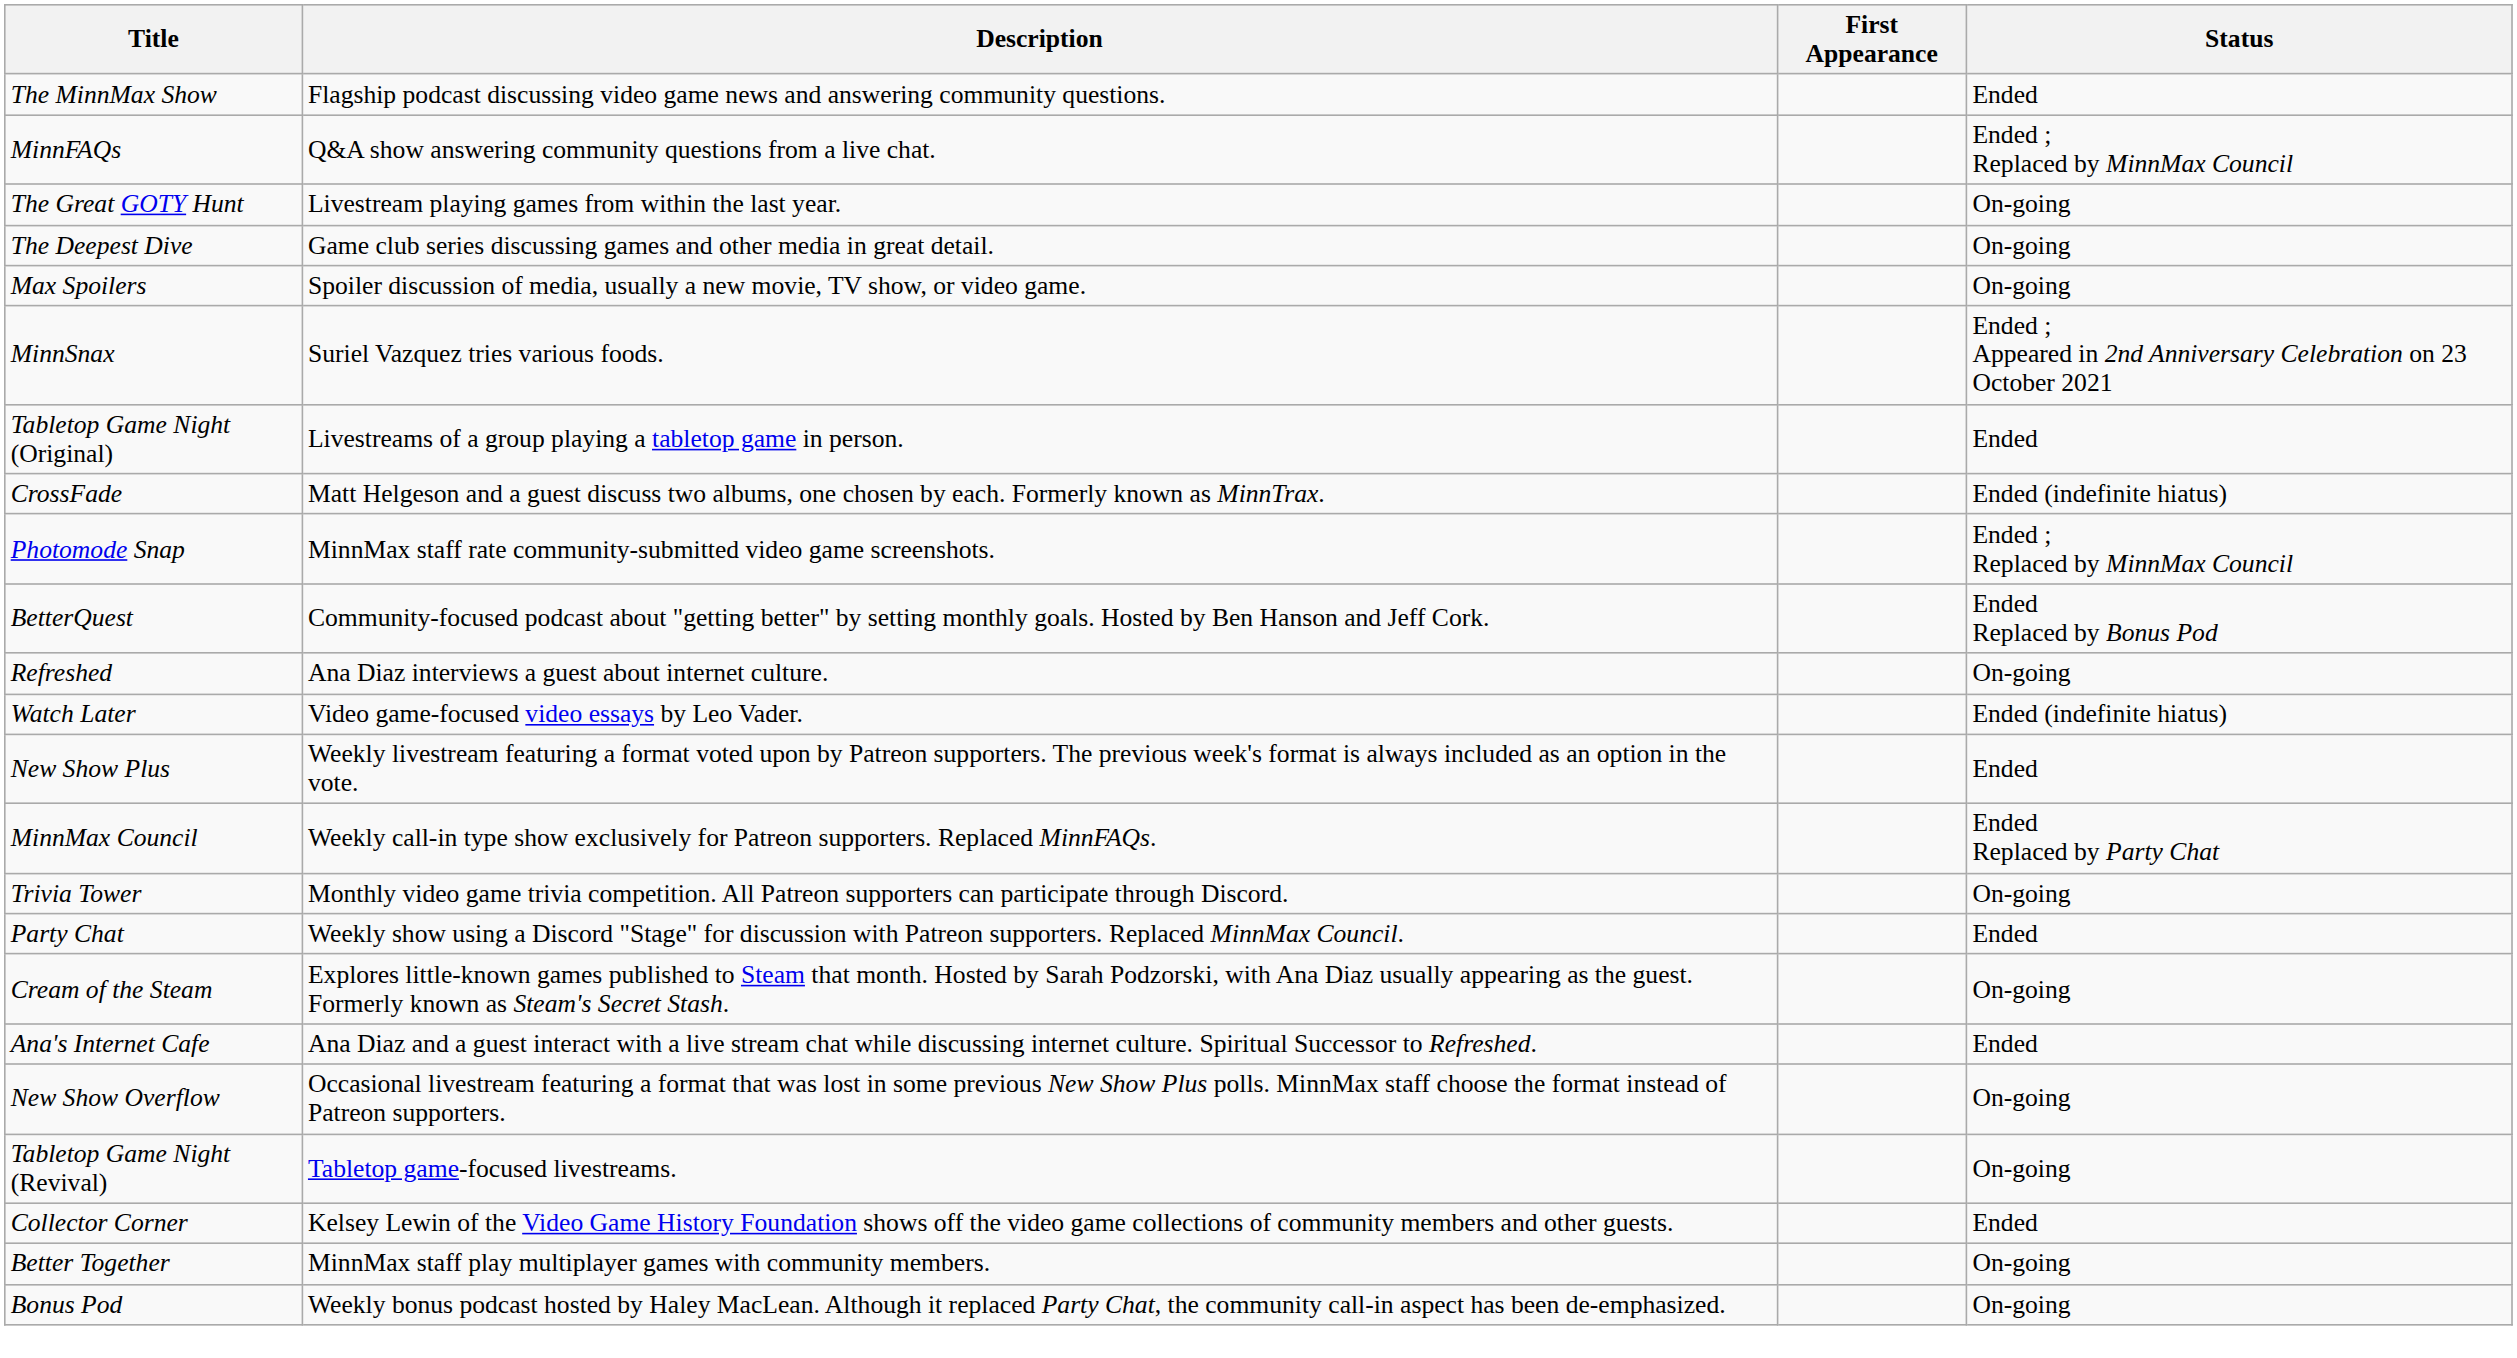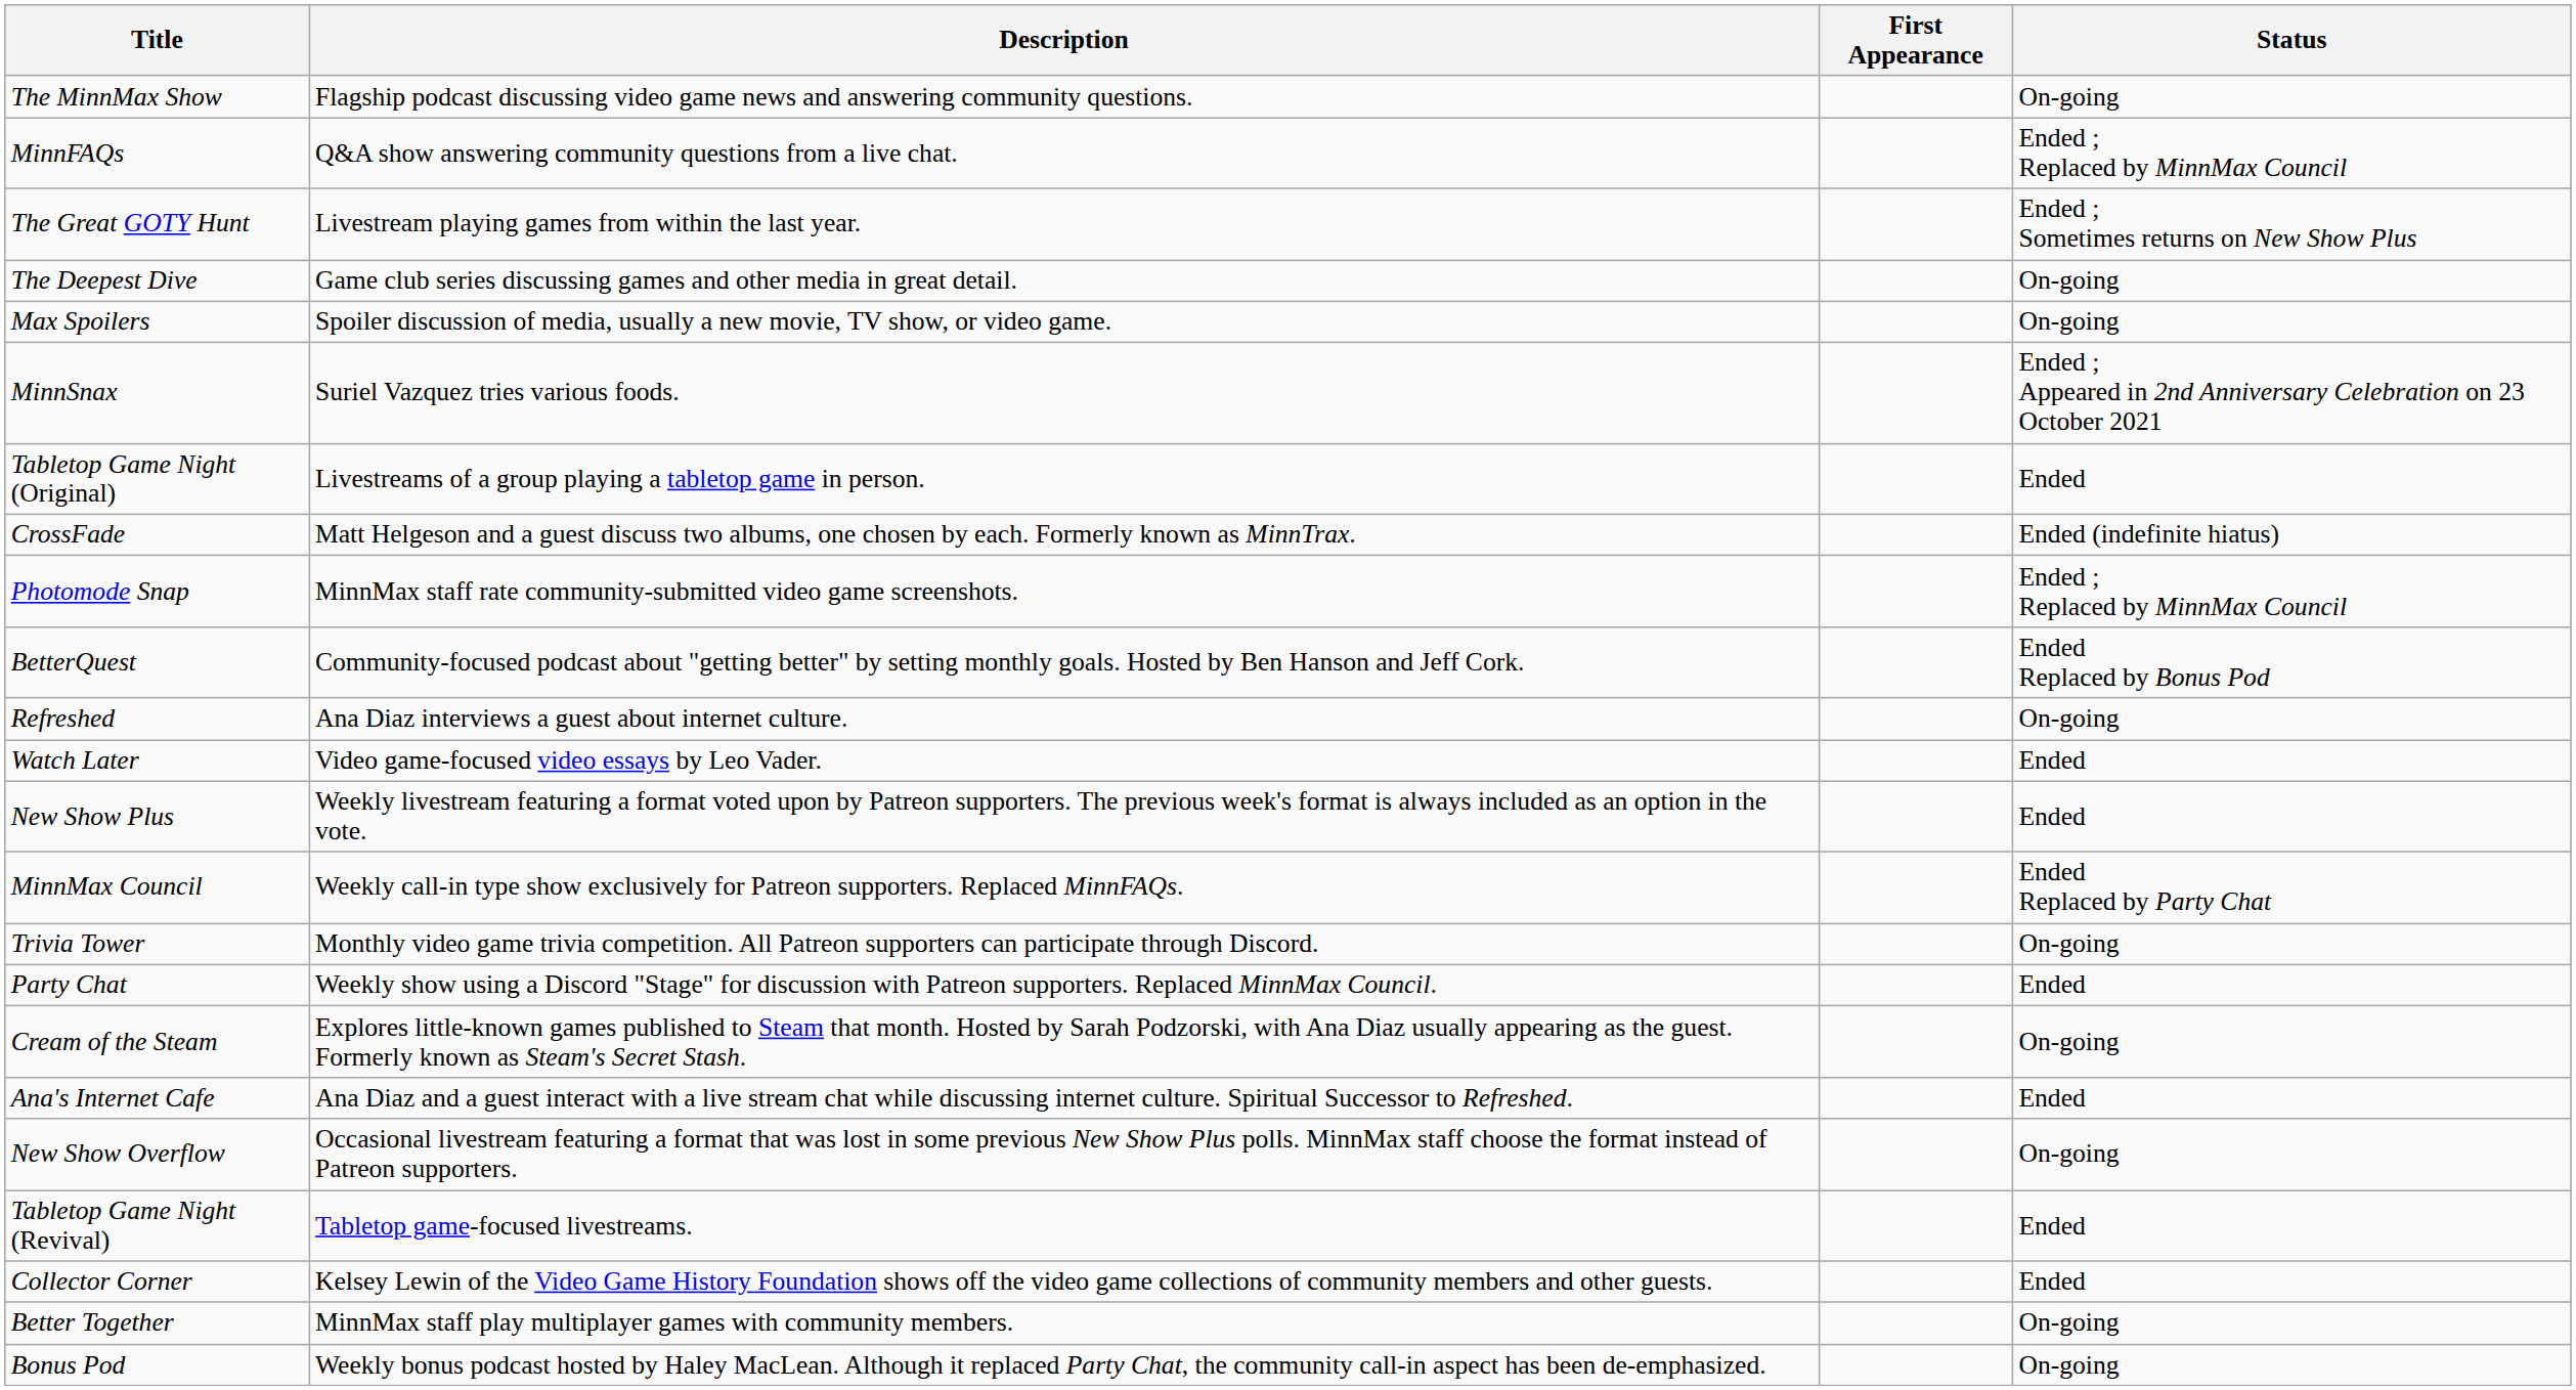The MinnMax Show | Status: Ended -> On-going
The Great GOTY Hunt | Status: On-going -> Ended ; Sometimes returns on New Show Plus
Watch Later | Status: Ended (indefinite hiatus) -> Ended
Tabletop Game Night (Revival) | Status: On-going -> Ended
